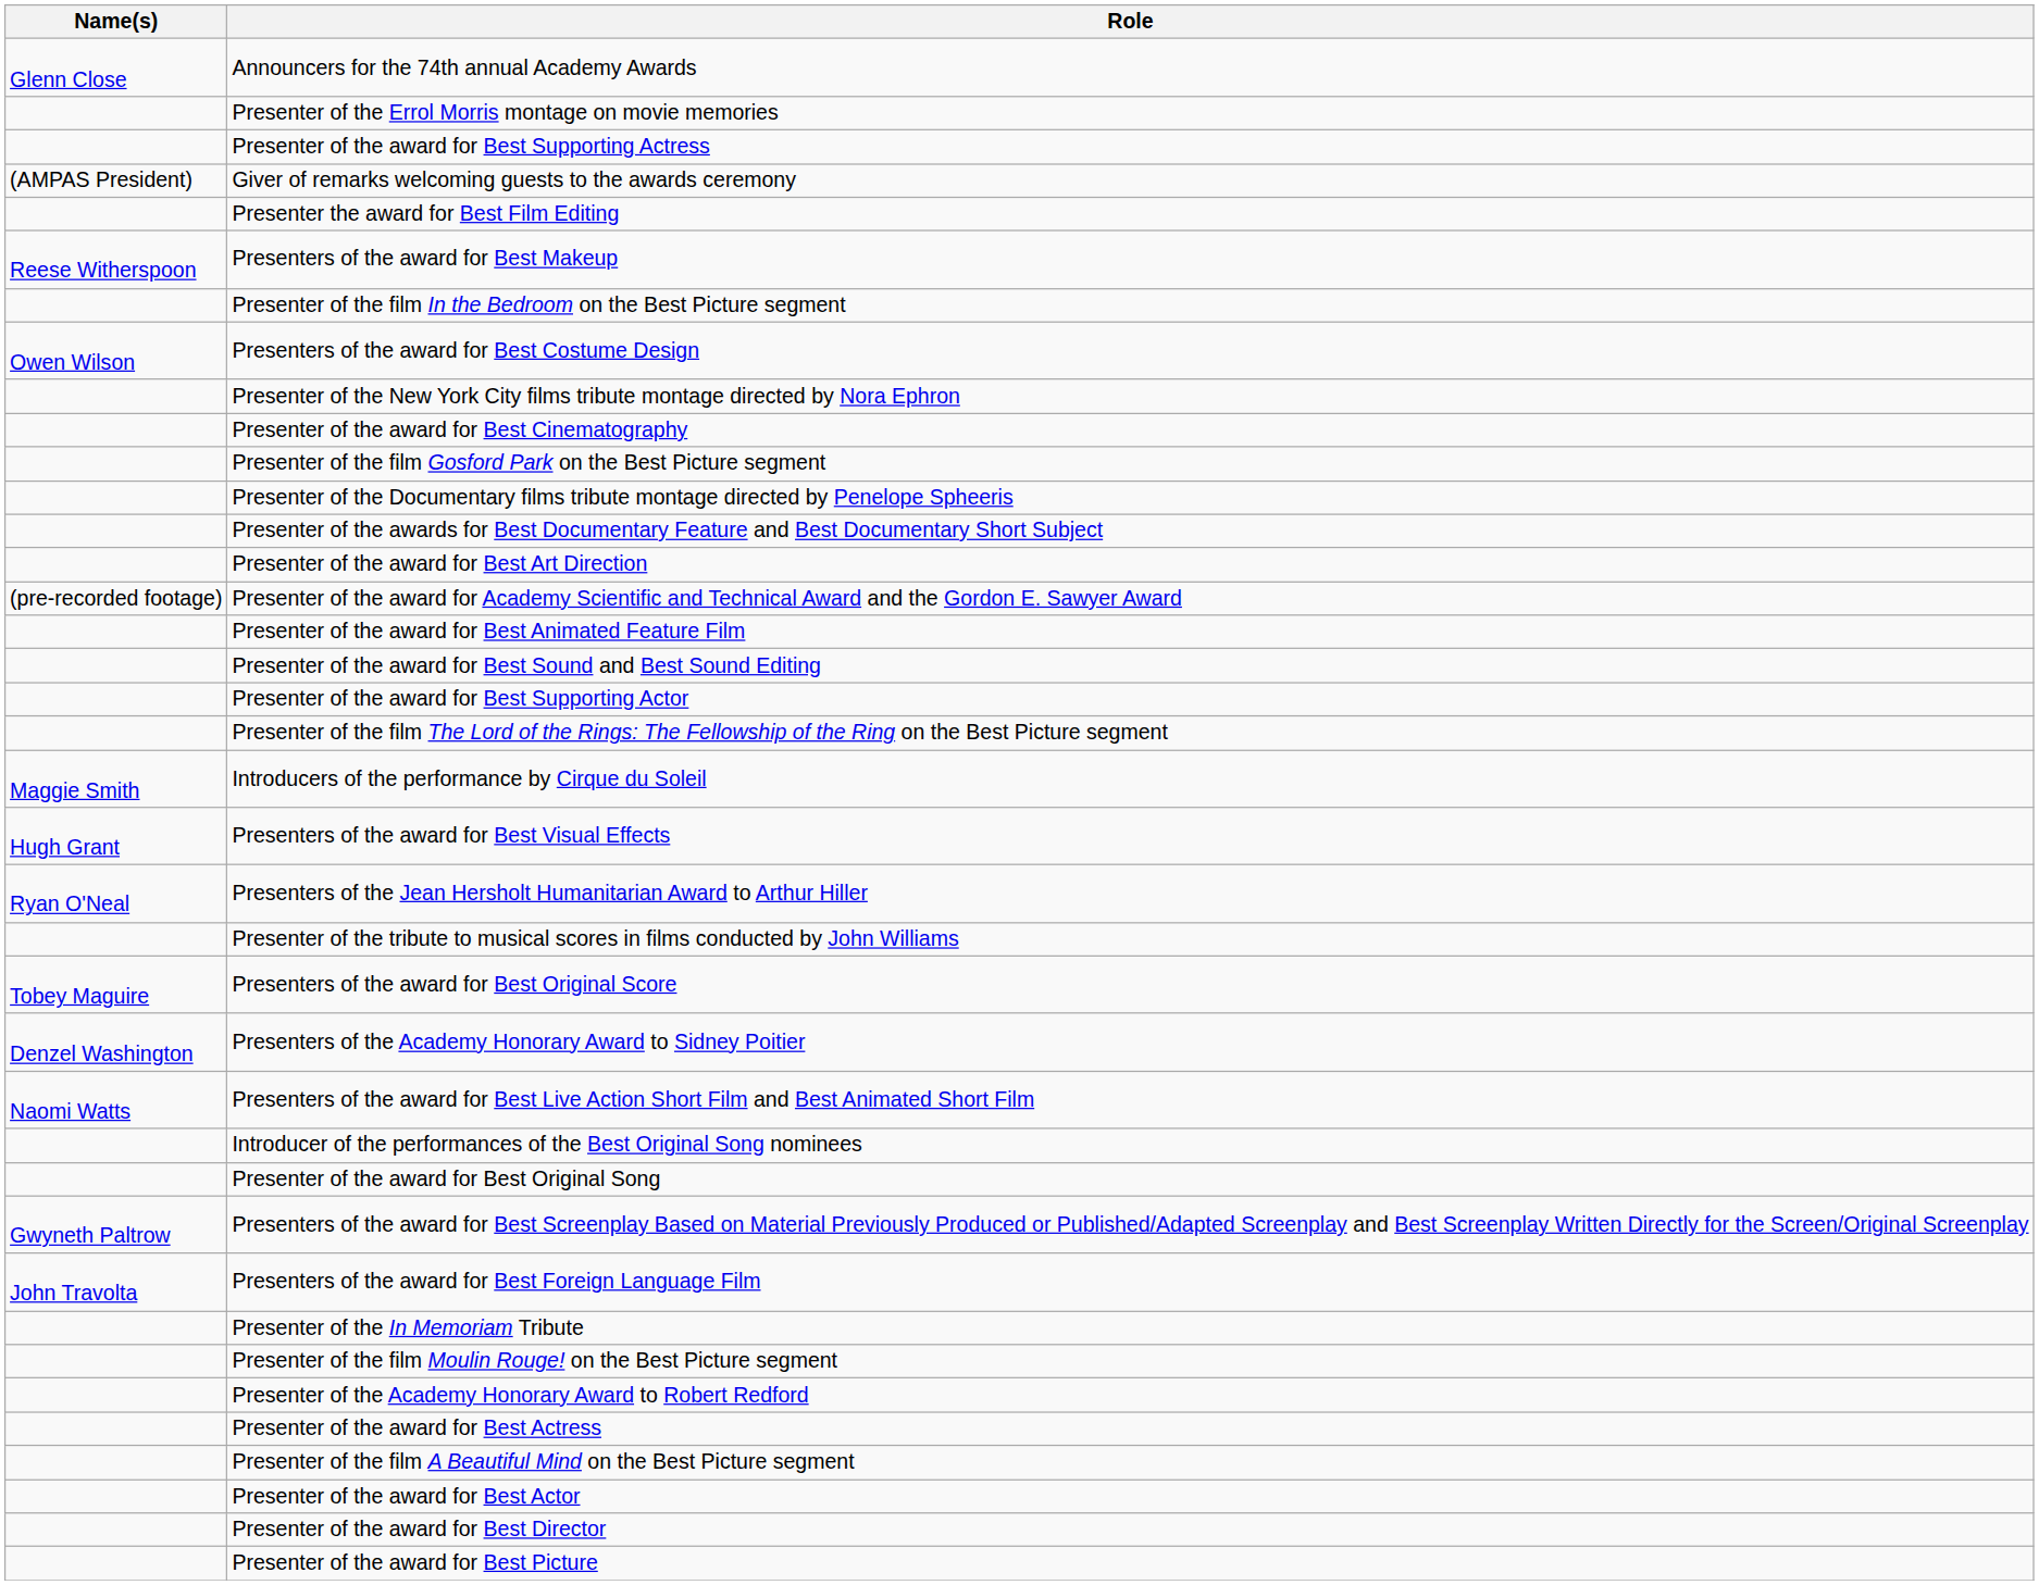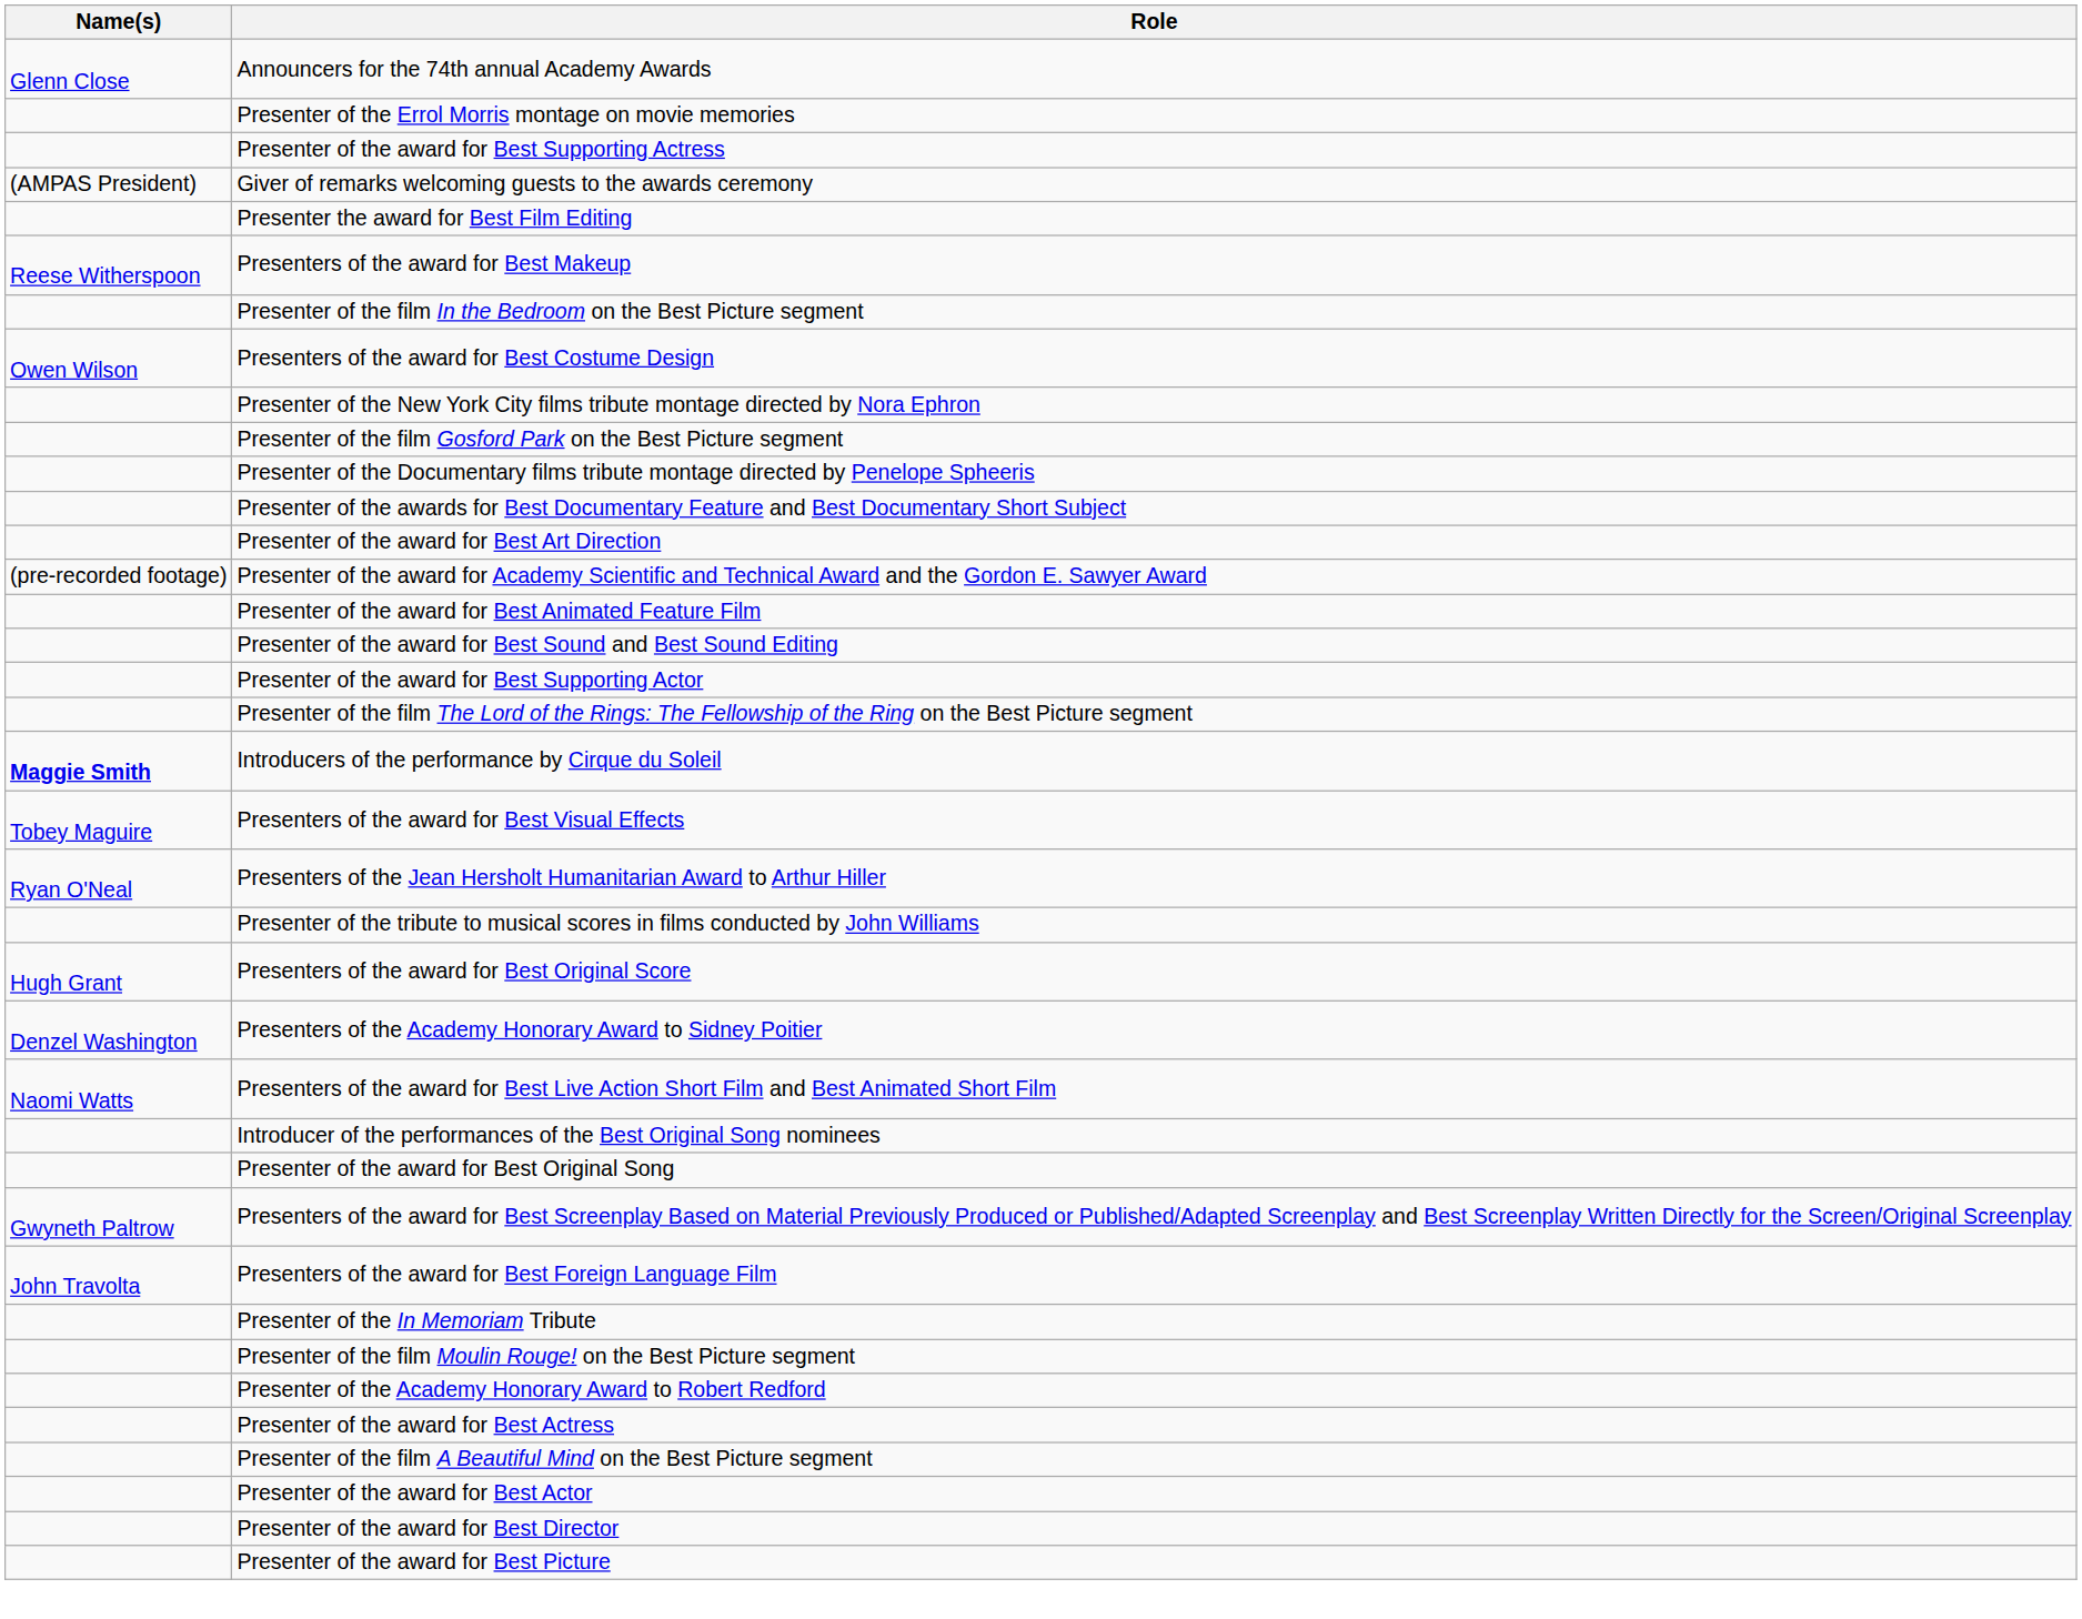- row: Presenter of the award for Best Cinematography
Introducers of the performance by Cirque du Soleil | Name(s): normal -> bold
Presenters of the award for Best Visual Effects | Name(s): Hugh Grant -> Tobey Maguire
Presenters of the award for Best Original Score | Name(s): Tobey Maguire -> Hugh Grant
